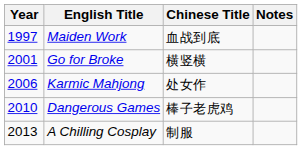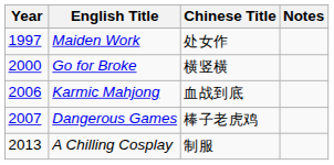Maiden Work | Chinese Title: 血战到底 -> 处女作
Go for Broke | Year: 2001 -> 2000
Karmic Mahjong | Chinese Title: 处女作 -> 血战到底
Dangerous Games | Year: 2010 -> 2007
